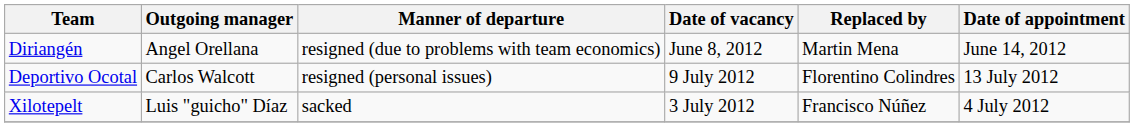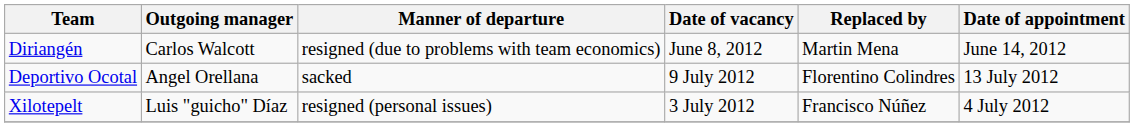Diriangén | Outgoing manager: Angel Orellana -> Carlos Walcott
Deportivo Ocotal | Outgoing manager: Carlos Walcott -> Angel Orellana
Deportivo Ocotal | Manner of departure: resigned (personal issues) -> sacked
Xilotepelt | Manner of departure: sacked -> resigned (personal issues)
